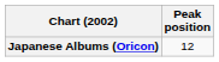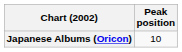Japanese Albums (Oricon) | Peak position: 12 -> 10
